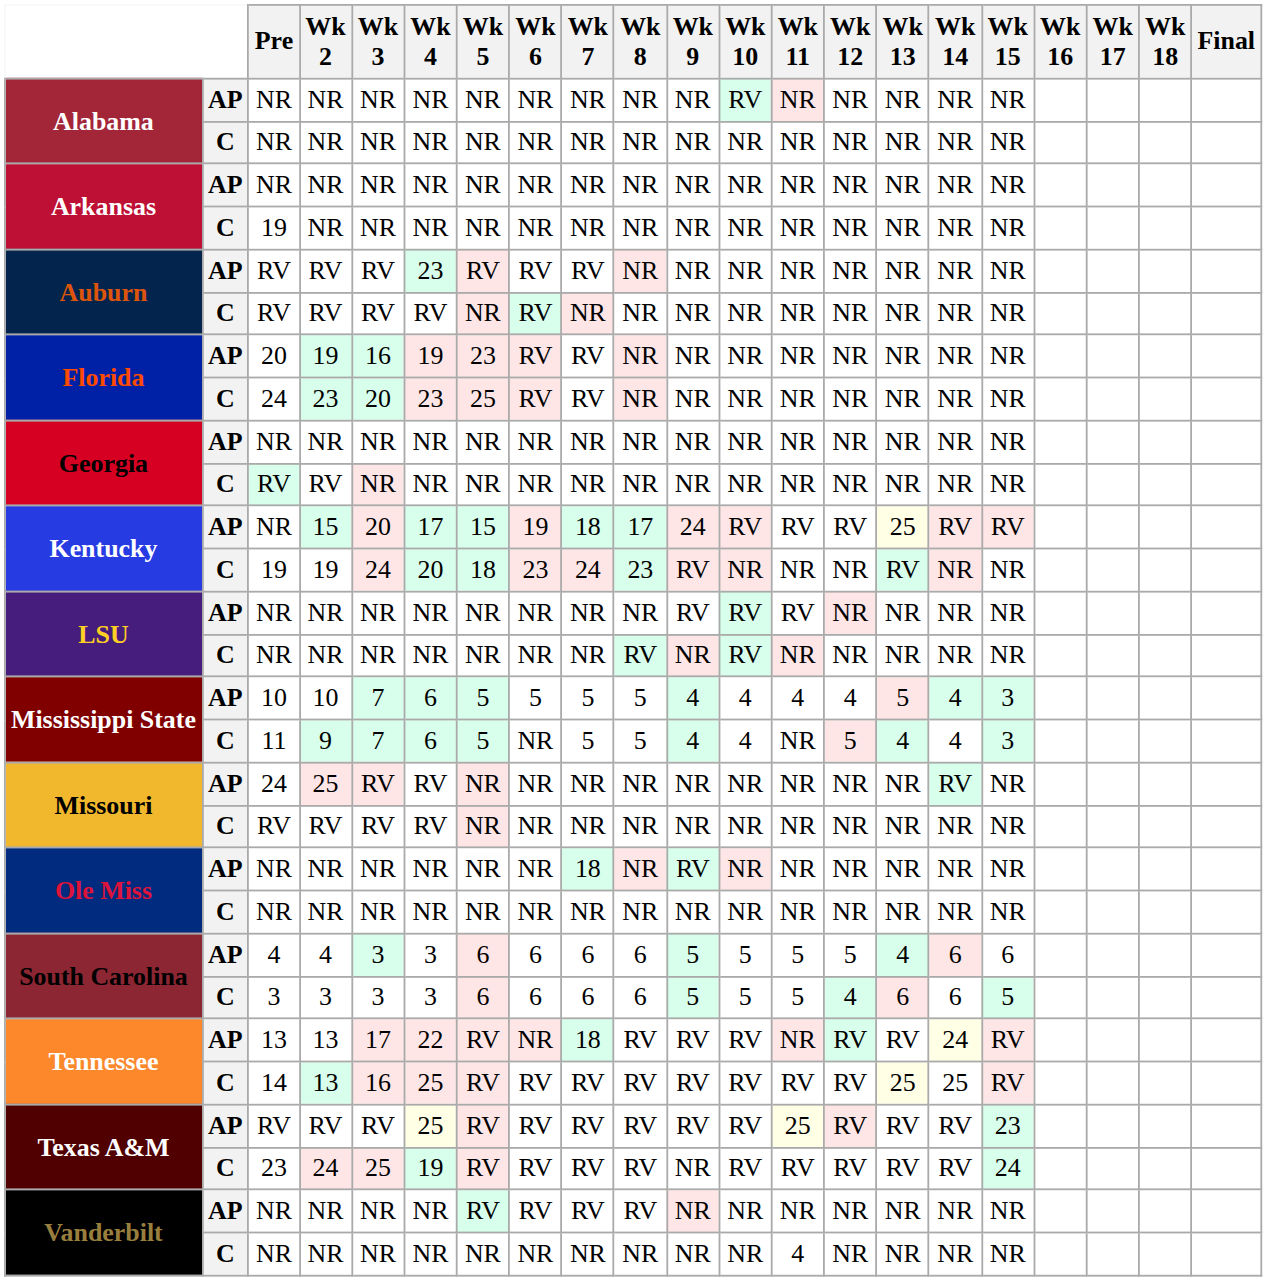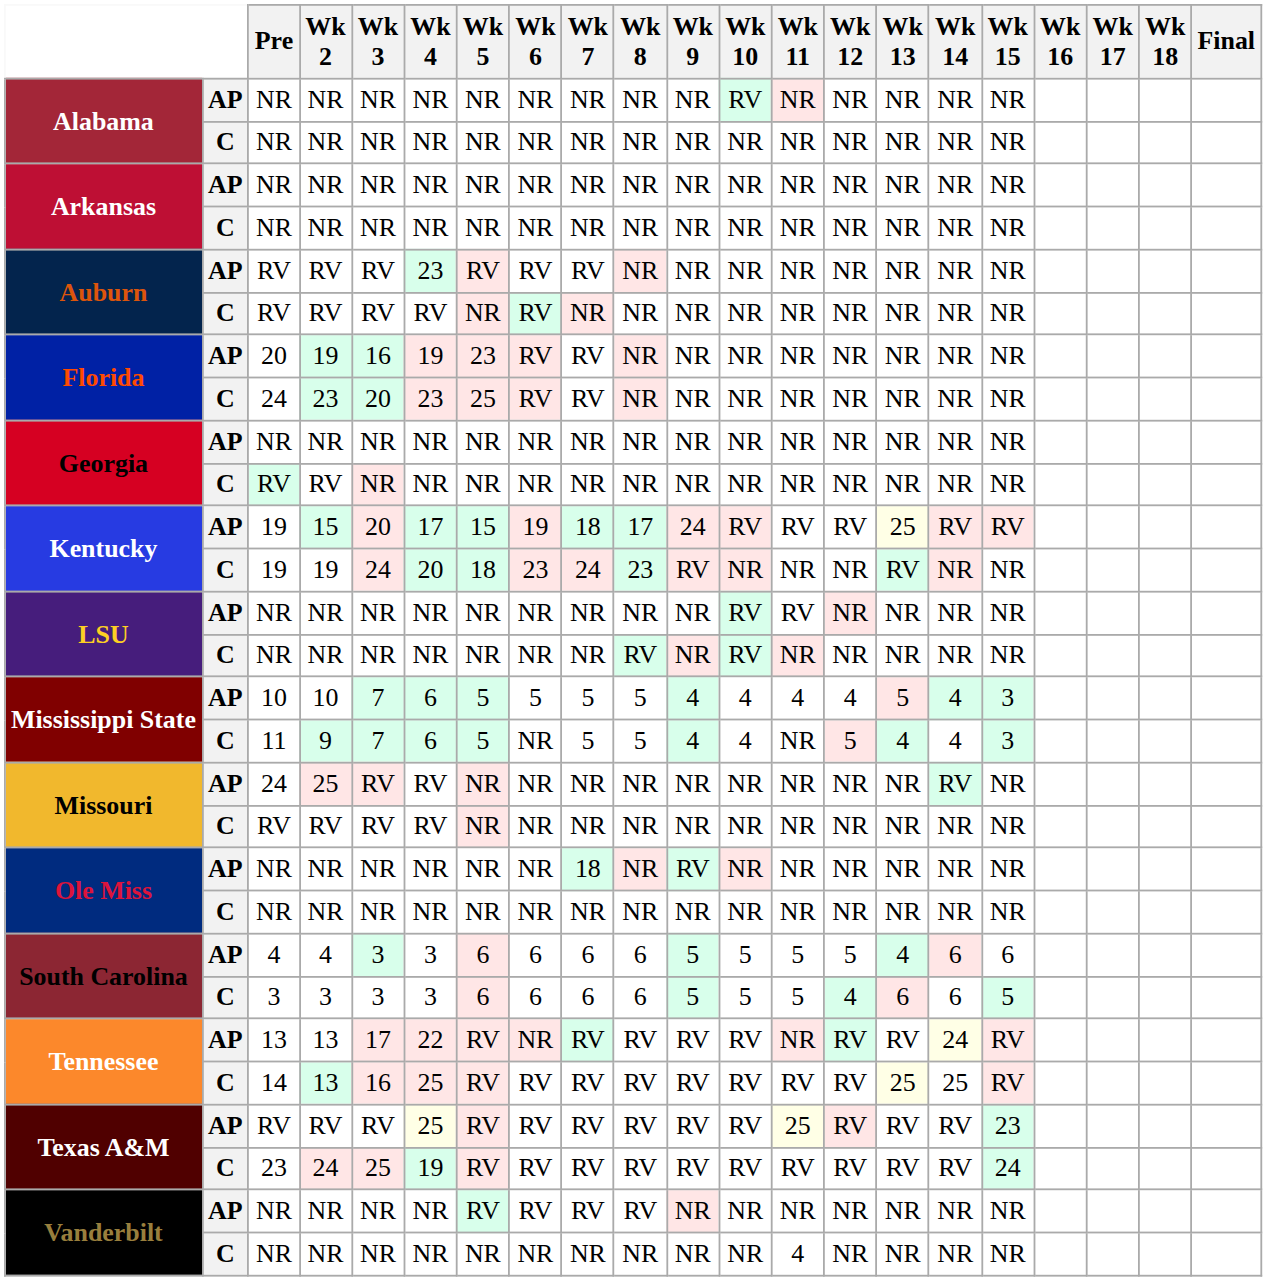Arkansas / C | Pre: 19 -> NR
Kentucky / AP | Pre: NR -> 19
LSU / AP | Wk 9: RV -> NR
Tennessee / AP | Wk 7: 18 -> RV
Texas A&M / C | Wk 9: NR -> RV
